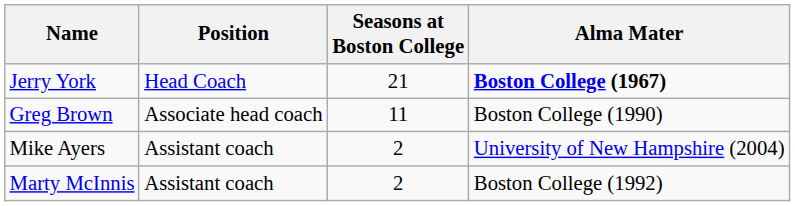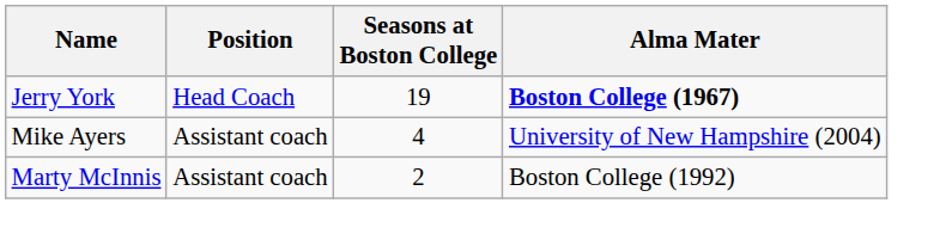Jerry York | Seasons at Boston College: 21 -> 19
- row: Greg Brown | Associate head coach | 11 | Boston College (1990)
Mike Ayers | Seasons at Boston College: 2 -> 4
